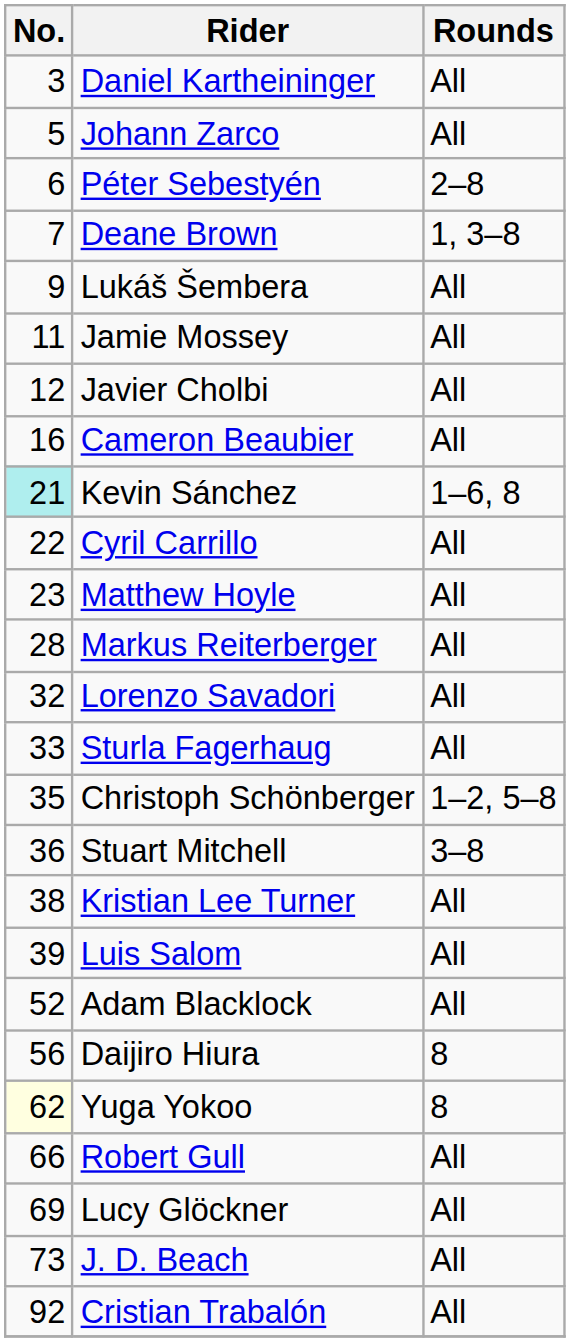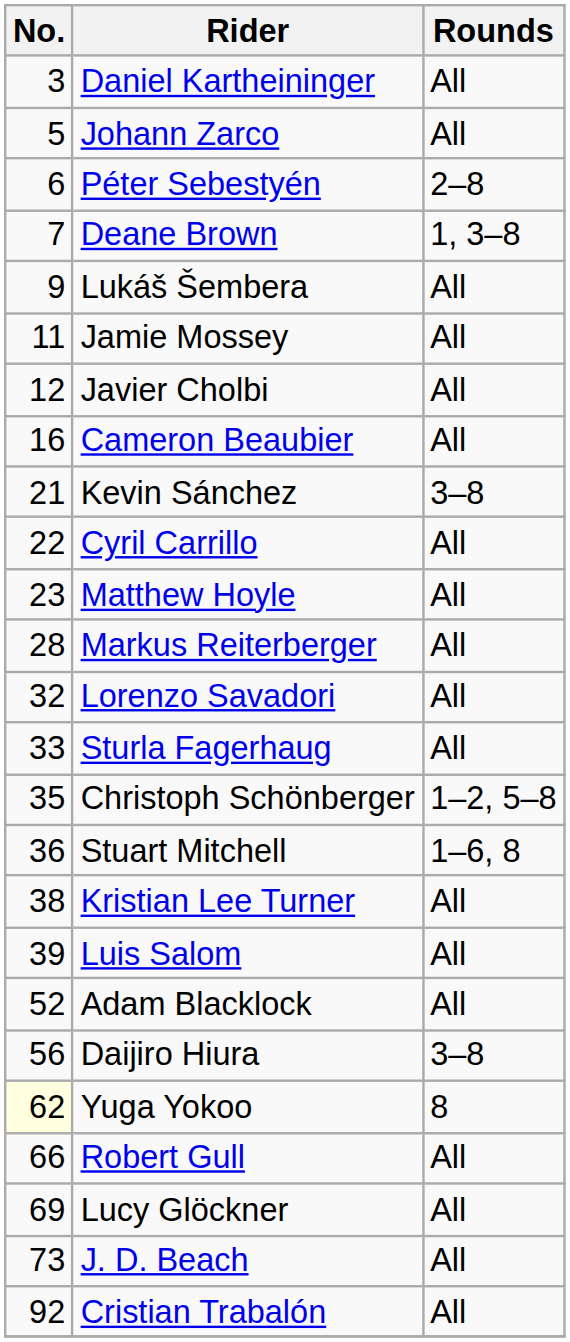Kevin Sánchez | No.: paleturquoise background -> no background
Kevin Sánchez | Rounds: 1–6, 8 -> 3–8
Stuart Mitchell | Rounds: 3–8 -> 1–6, 8
Daijiro Hiura | Rounds: 8 -> 3–8
